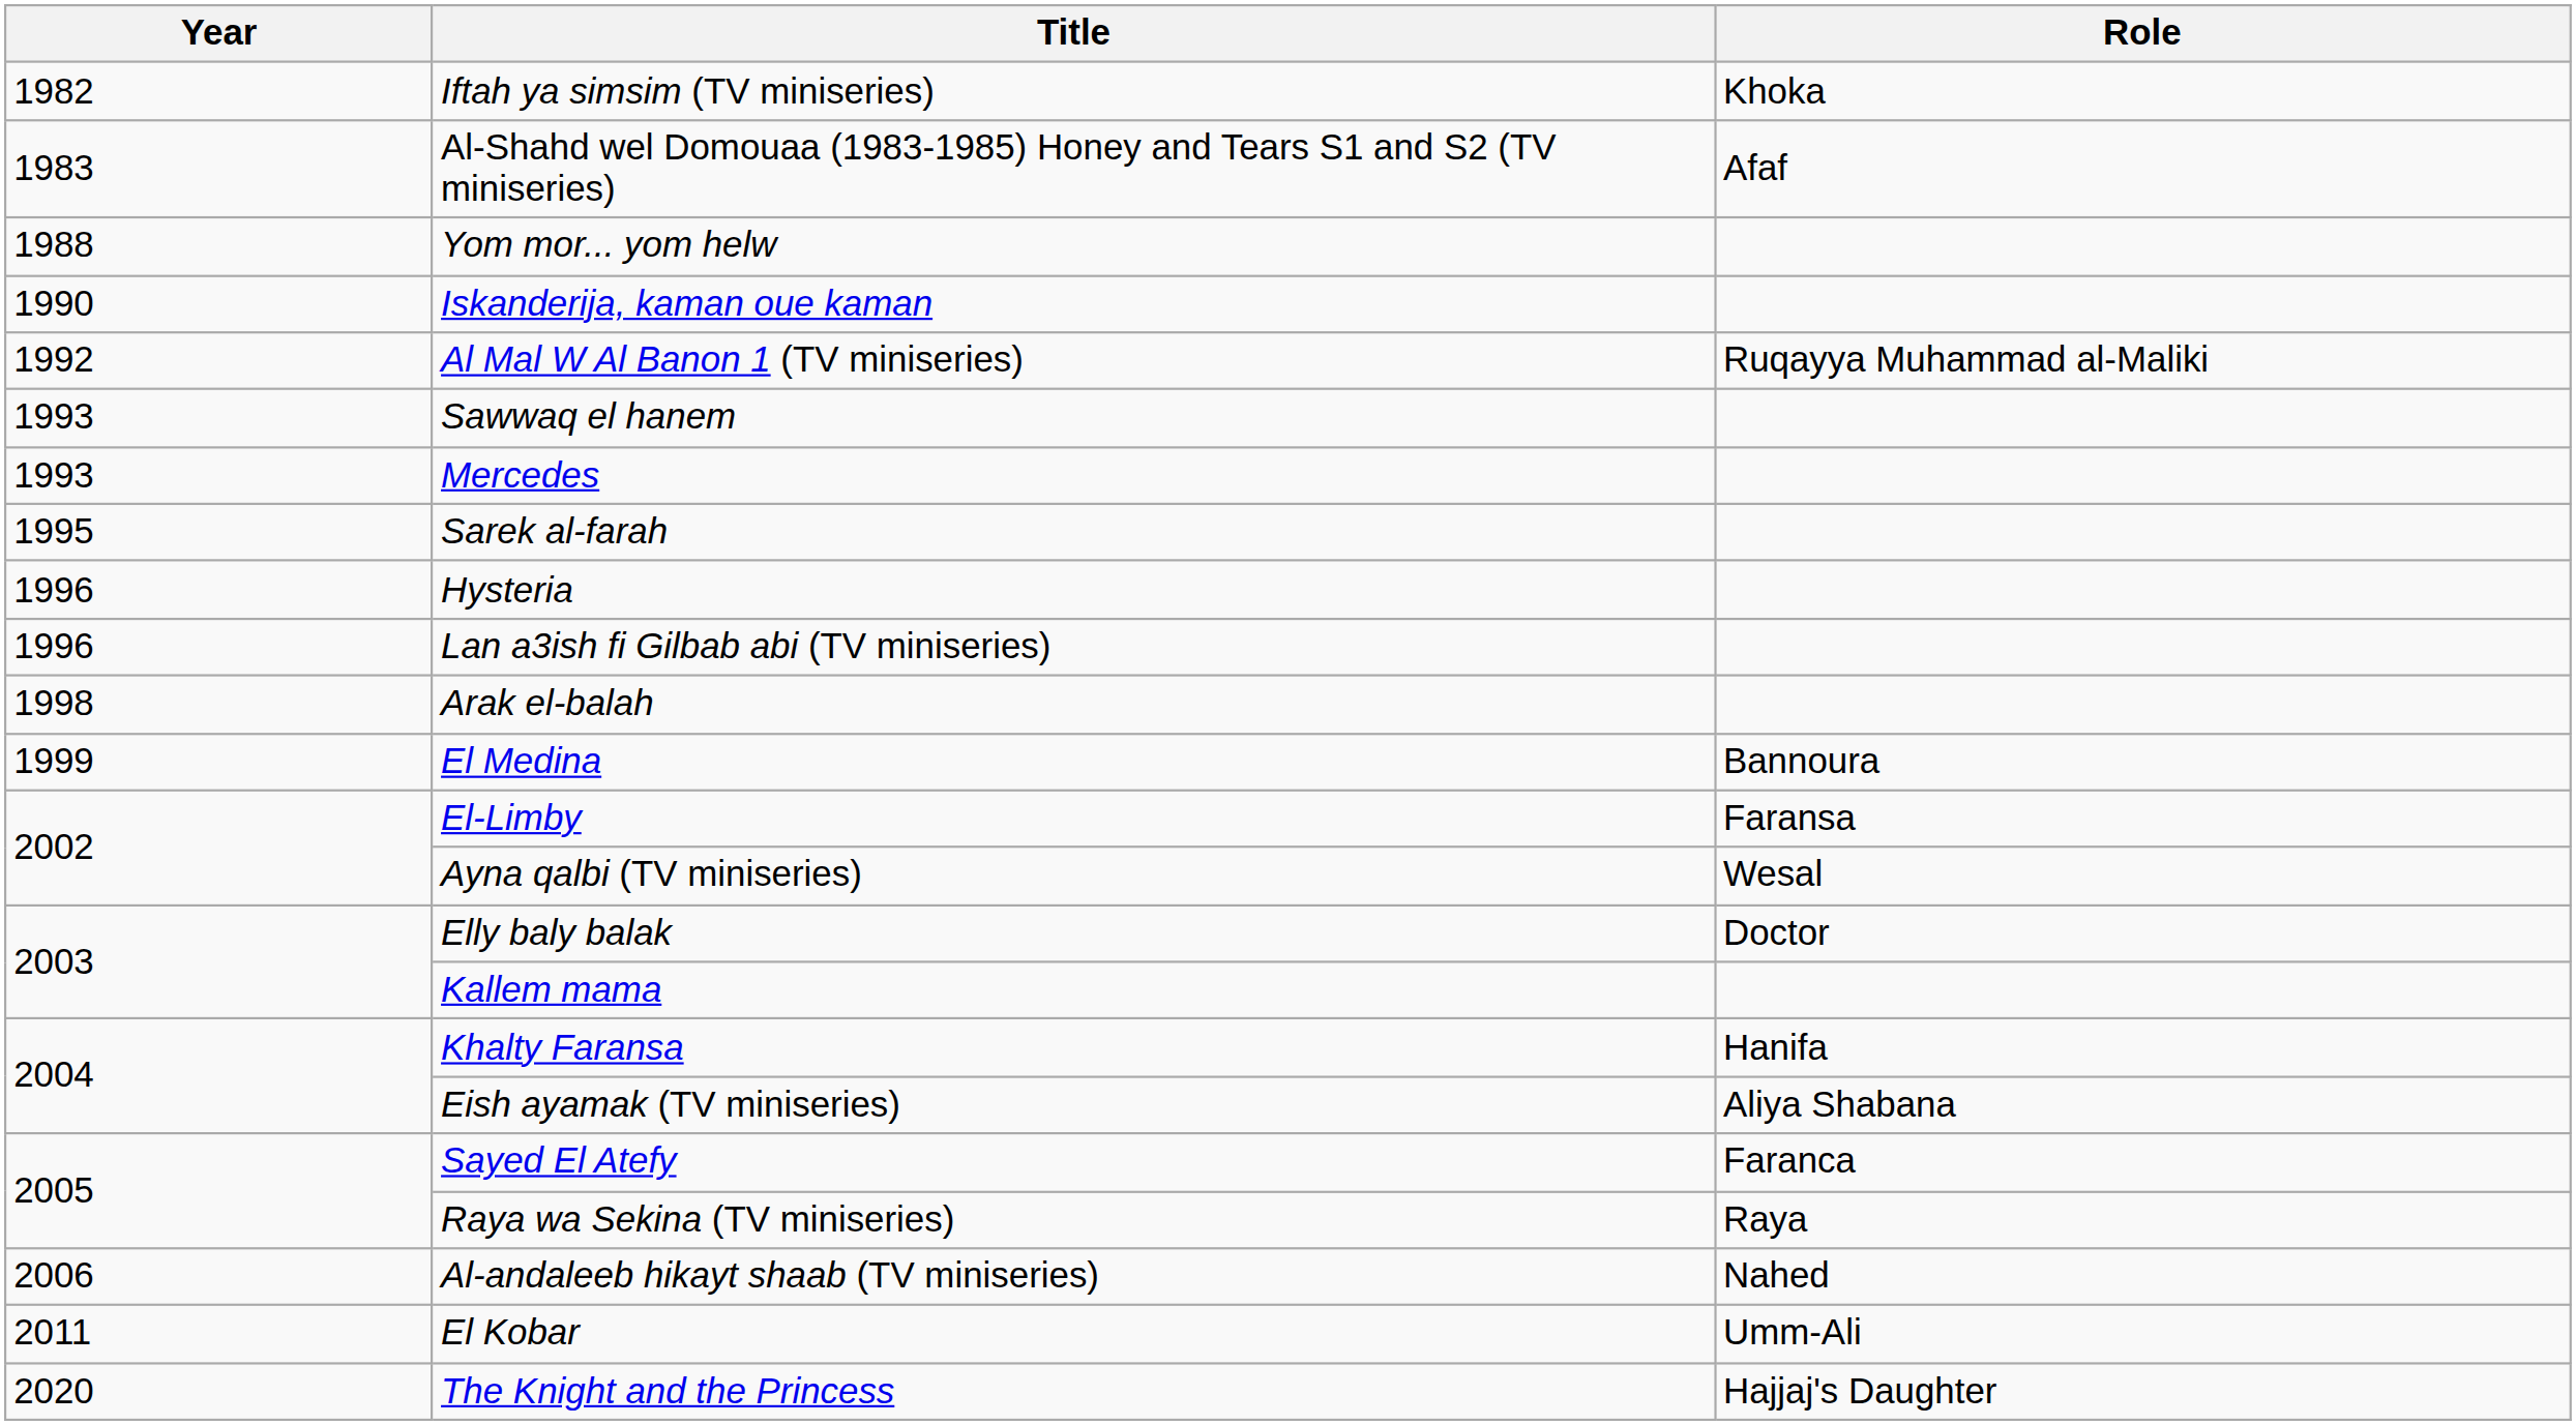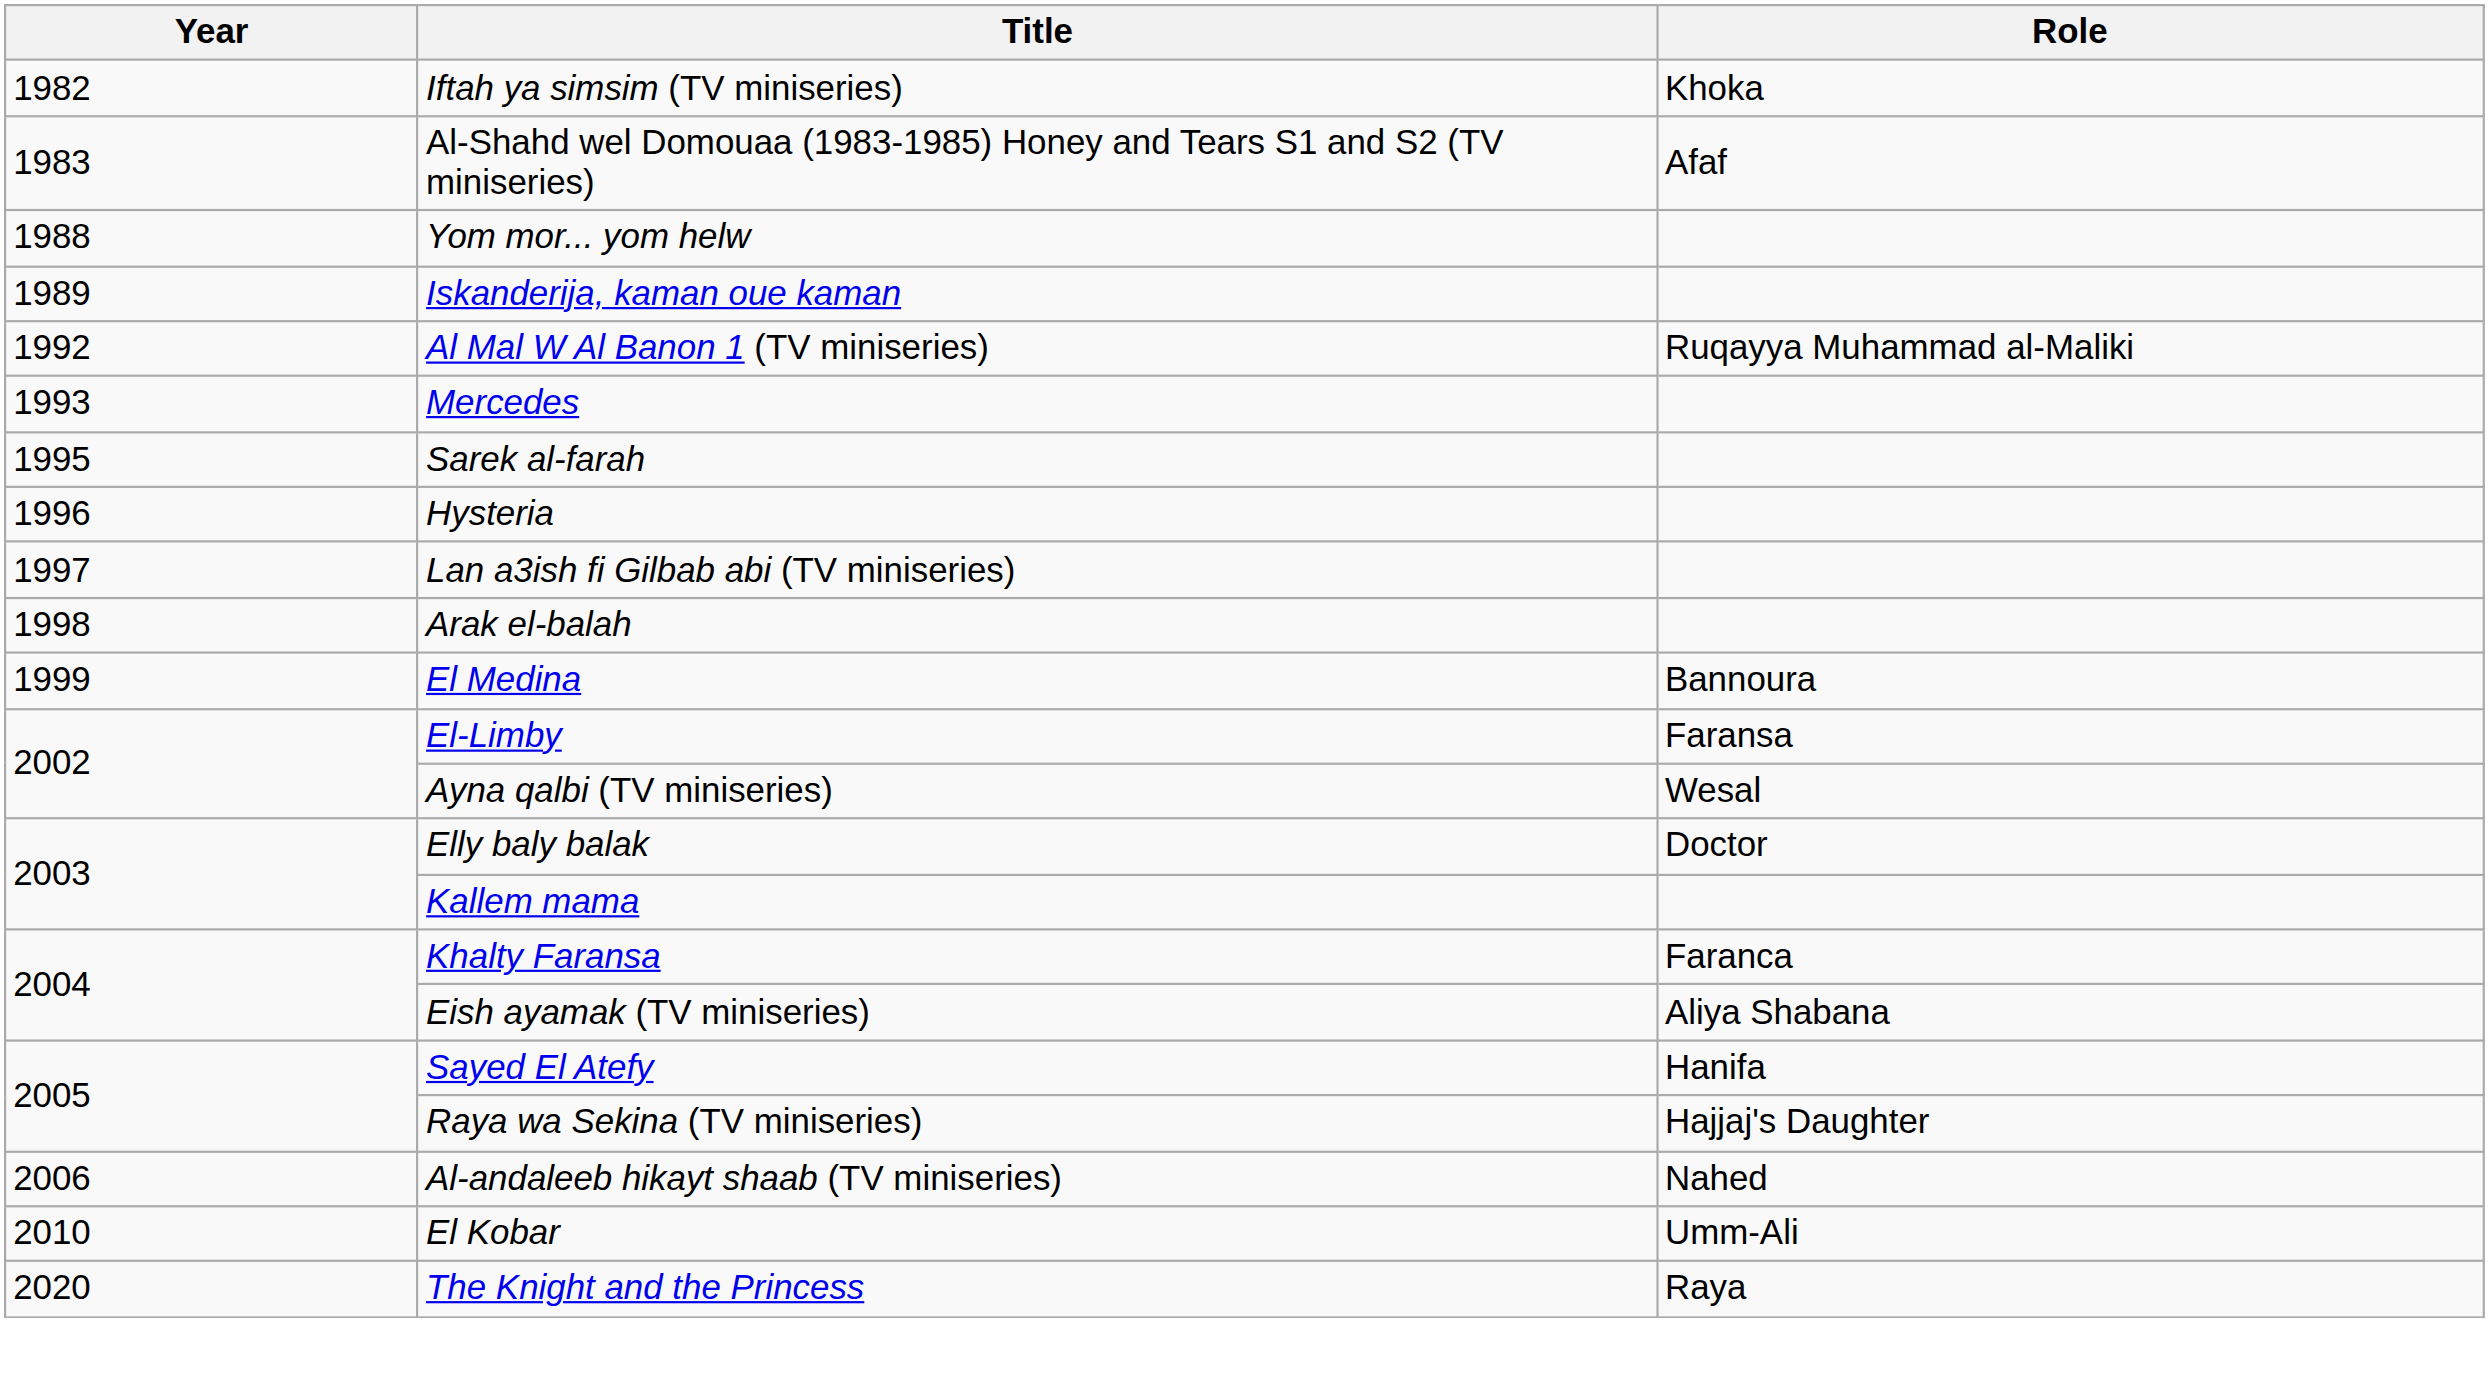Iskanderija, kaman oue kaman | Year: 1990 -> 1989
- row: 1993 | Sawwaq el hanem
Lan a3ish fi Gilbab abi (TV miniseries) | Year: 1996 -> 1997
Khalty Faransa | Role: Hanifa -> Faranca
Sayed El Atefy | Role: Faranca -> Hanifa
Raya wa Sekina (TV miniseries) | Role: Raya -> Hajjaj's Daughter
El Kobar | Year: 2011 -> 2010
The Knight and the Princess | Role: Hajjaj's Daughter -> Raya
